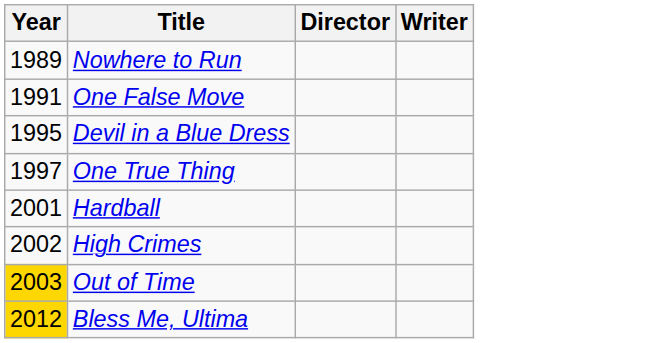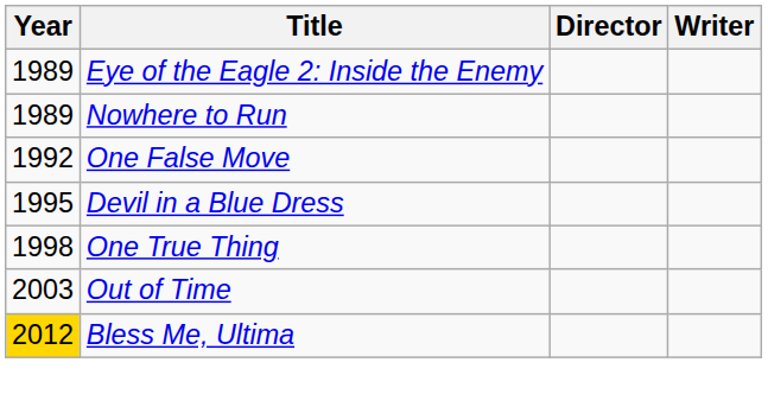+ row: 1989 | Eye of the Eagle 2: Inside the Enemy
One False Move | Year: 1991 -> 1992
One True Thing | Year: 1997 -> 1998
- row: 2001 | Hardball
- row: 2002 | High Crimes
Out of Time | Year: gold background -> no background
